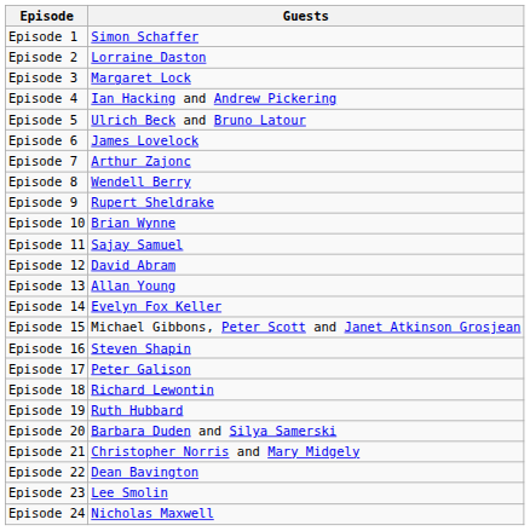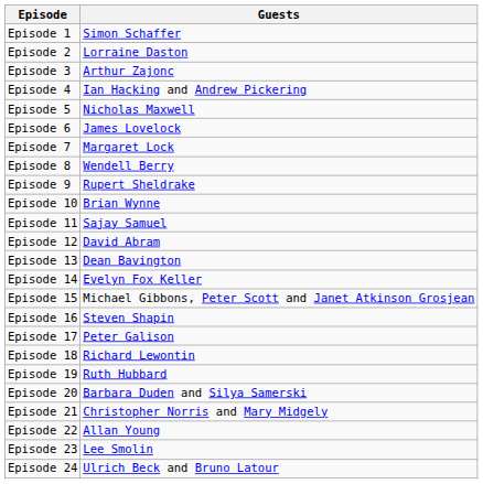Episode 3 | Guests: Margaret Lock -> Arthur Zajonc
Episode 5 | Guests: Ulrich Beck and Bruno Latour -> Nicholas Maxwell
Episode 7 | Guests: Arthur Zajonc -> Margaret Lock
Episode 13 | Guests: Allan Young -> Dean Bavington
Episode 22 | Guests: Dean Bavington -> Allan Young
Episode 24 | Guests: Nicholas Maxwell -> Ulrich Beck and Bruno Latour
